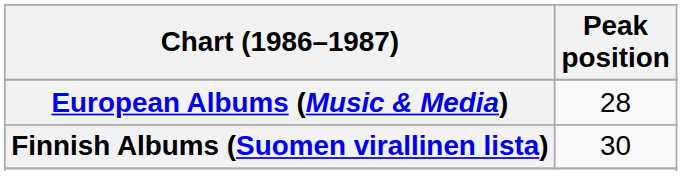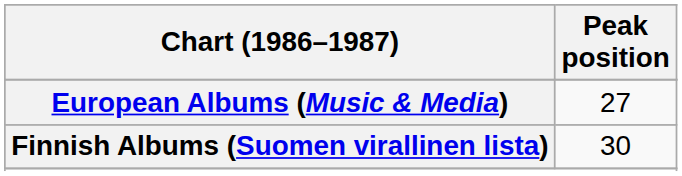European Albums (Music & Media) | Peak position: 28 -> 27
